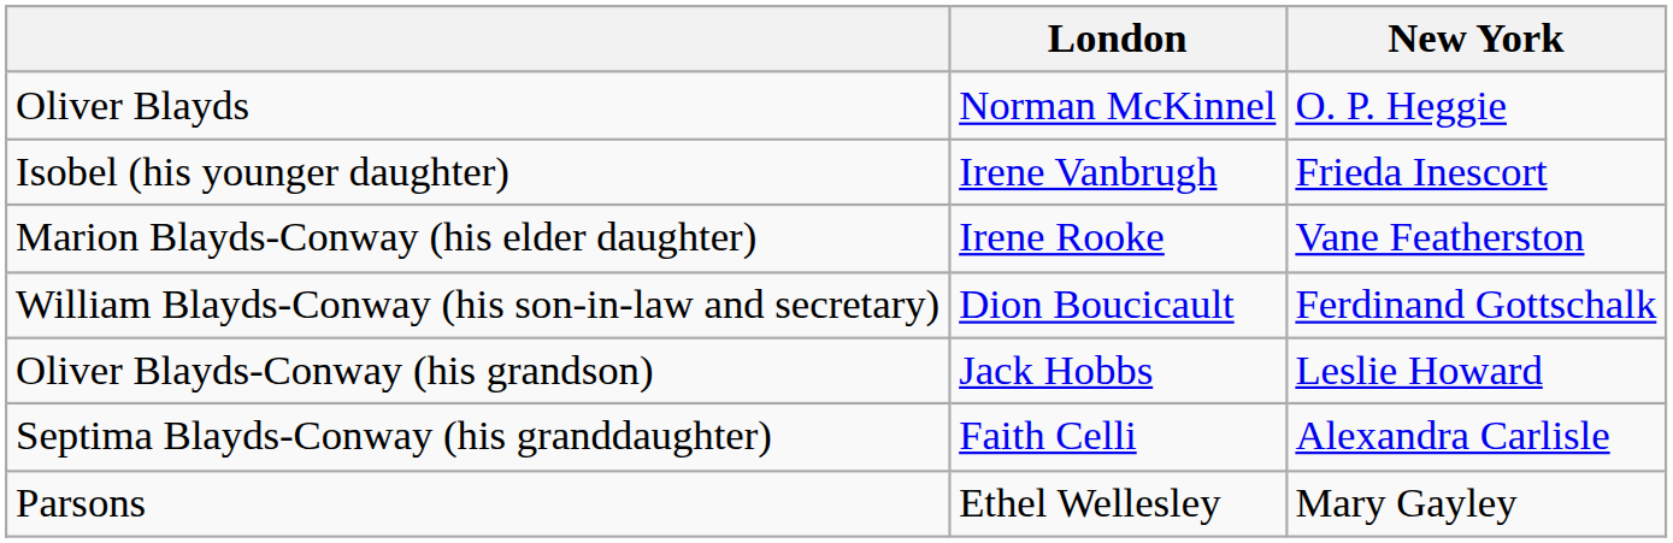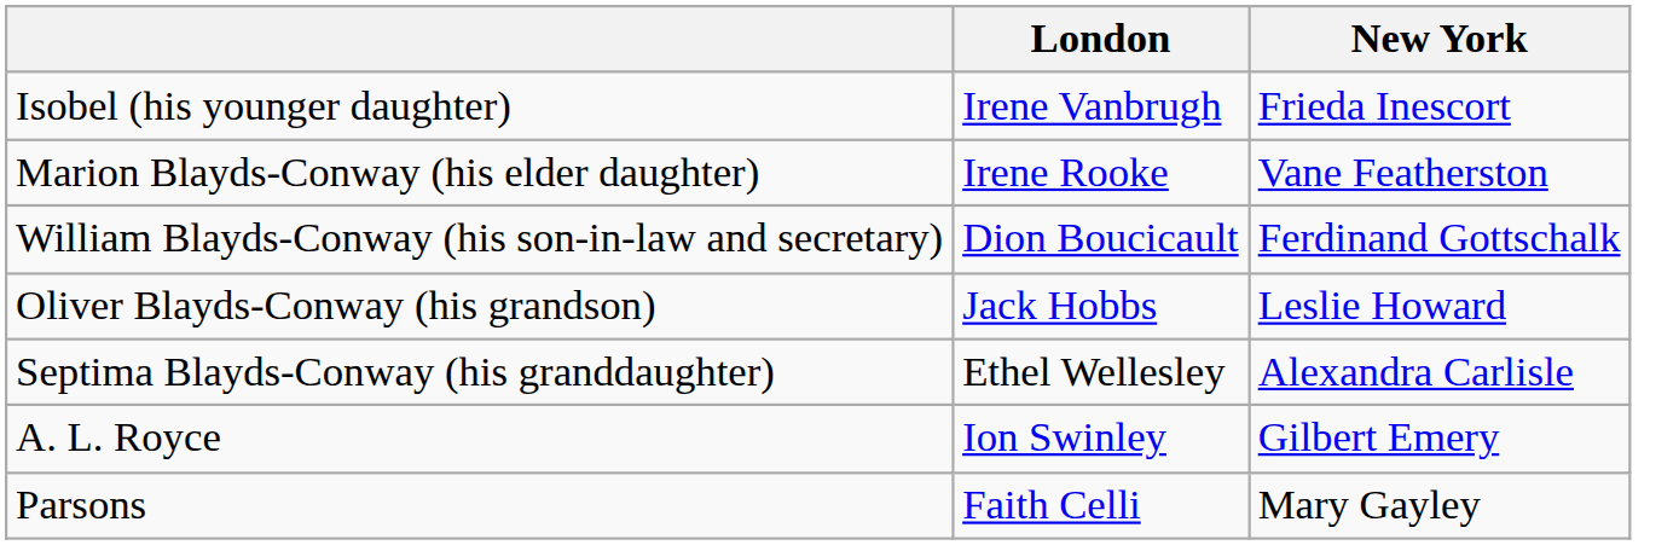- row: Oliver Blayds | Norman McKinnel | O. P. Heggie
Septima Blayds-Conway (his granddaughter) | London: Faith Celli -> Ethel Wellesley
+ row: A. L. Royce | Ion Swinley | Gilbert Emery
Parsons | London: Ethel Wellesley -> Faith Celli
